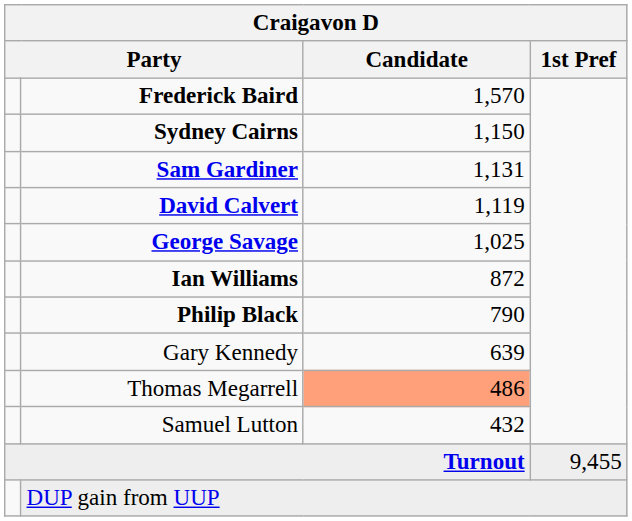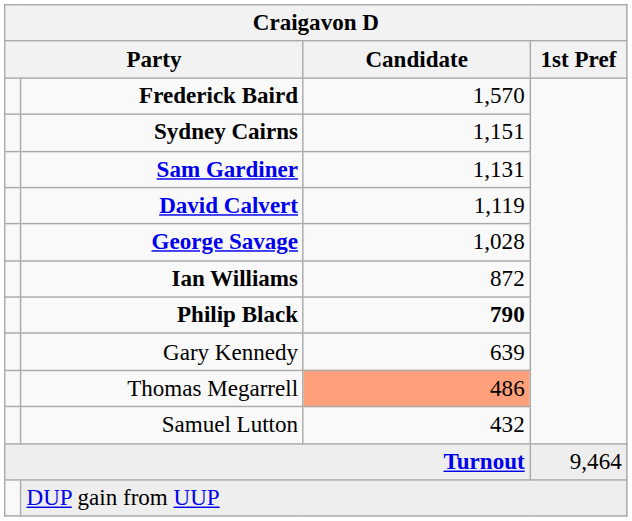Sydney Cairns | Candidate: 1,150 -> 1,151
George Savage | Candidate: 1,025 -> 1,028
Philip Black | Candidate: normal -> bold
Turnout | 1st Pref: 9,455 -> 9,464
